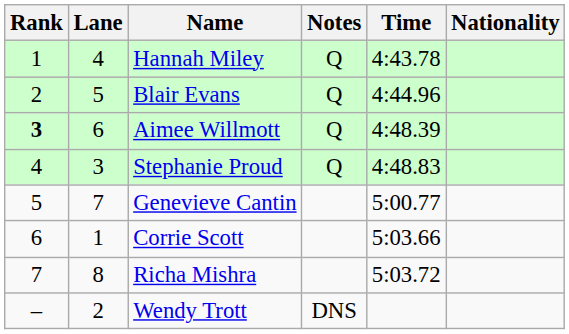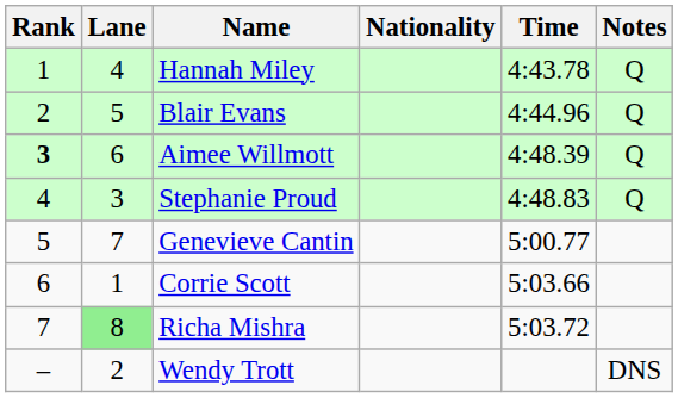columns swapped: Nationality <-> Notes
Richa Mishra | Lane: no background -> lightgreen background
